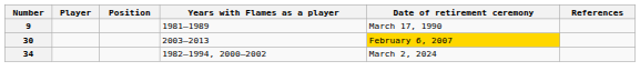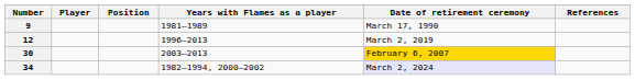+ row: 12 | 1996–2013 | March 2, 2019
34 | Date of retirement ceremony: no background -> lavender background
